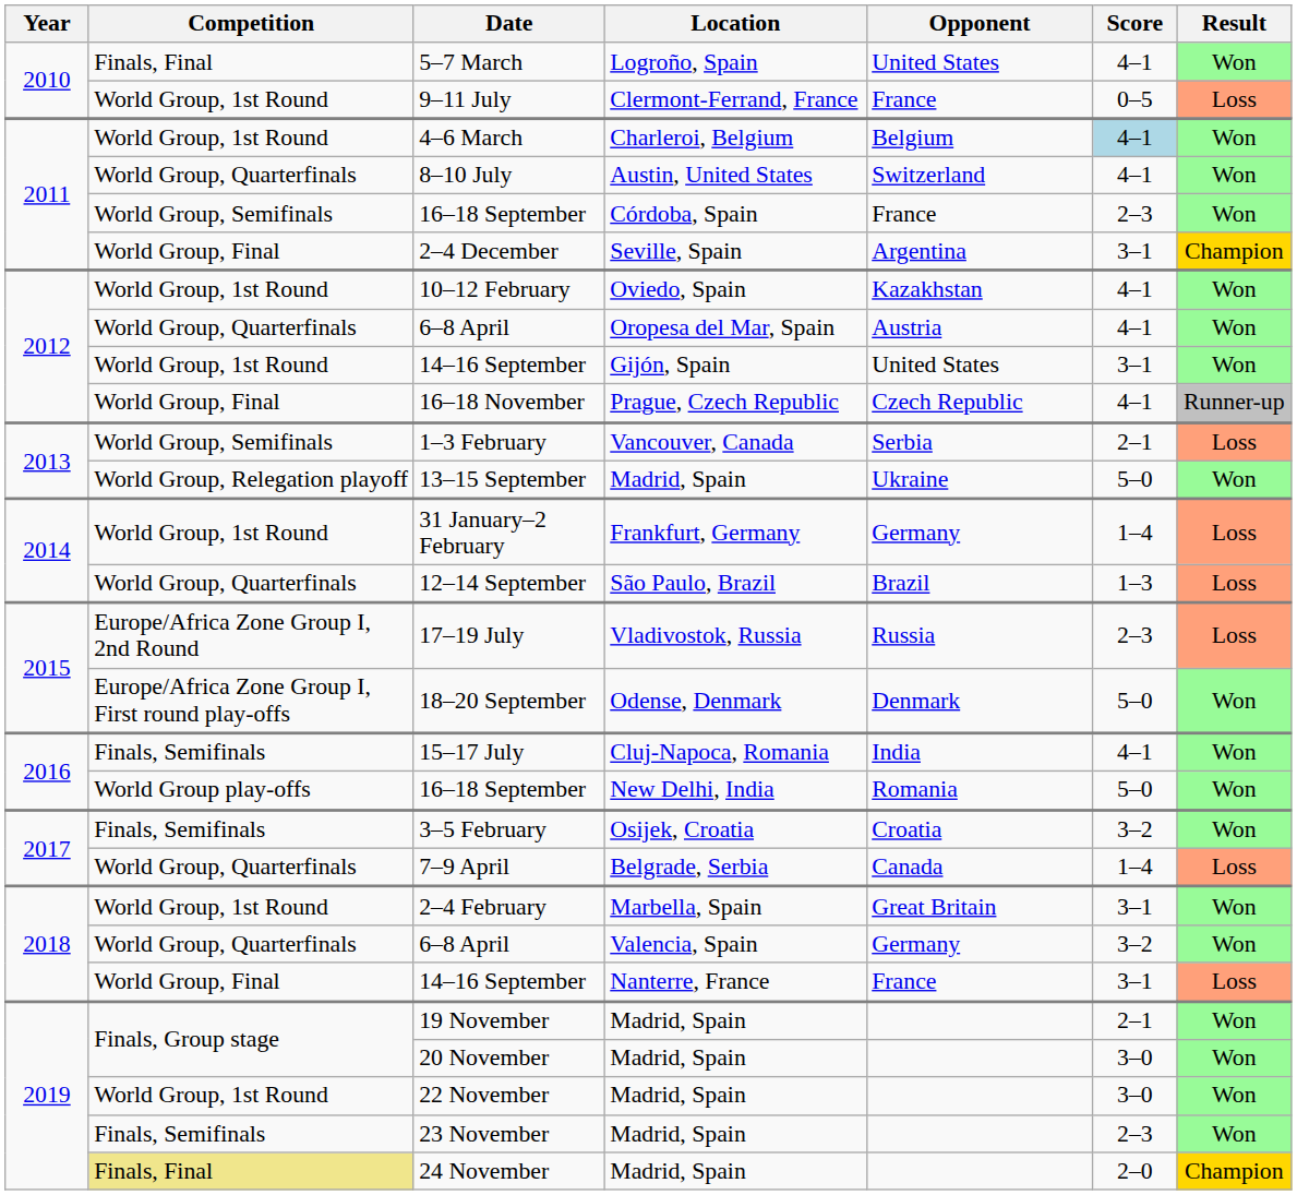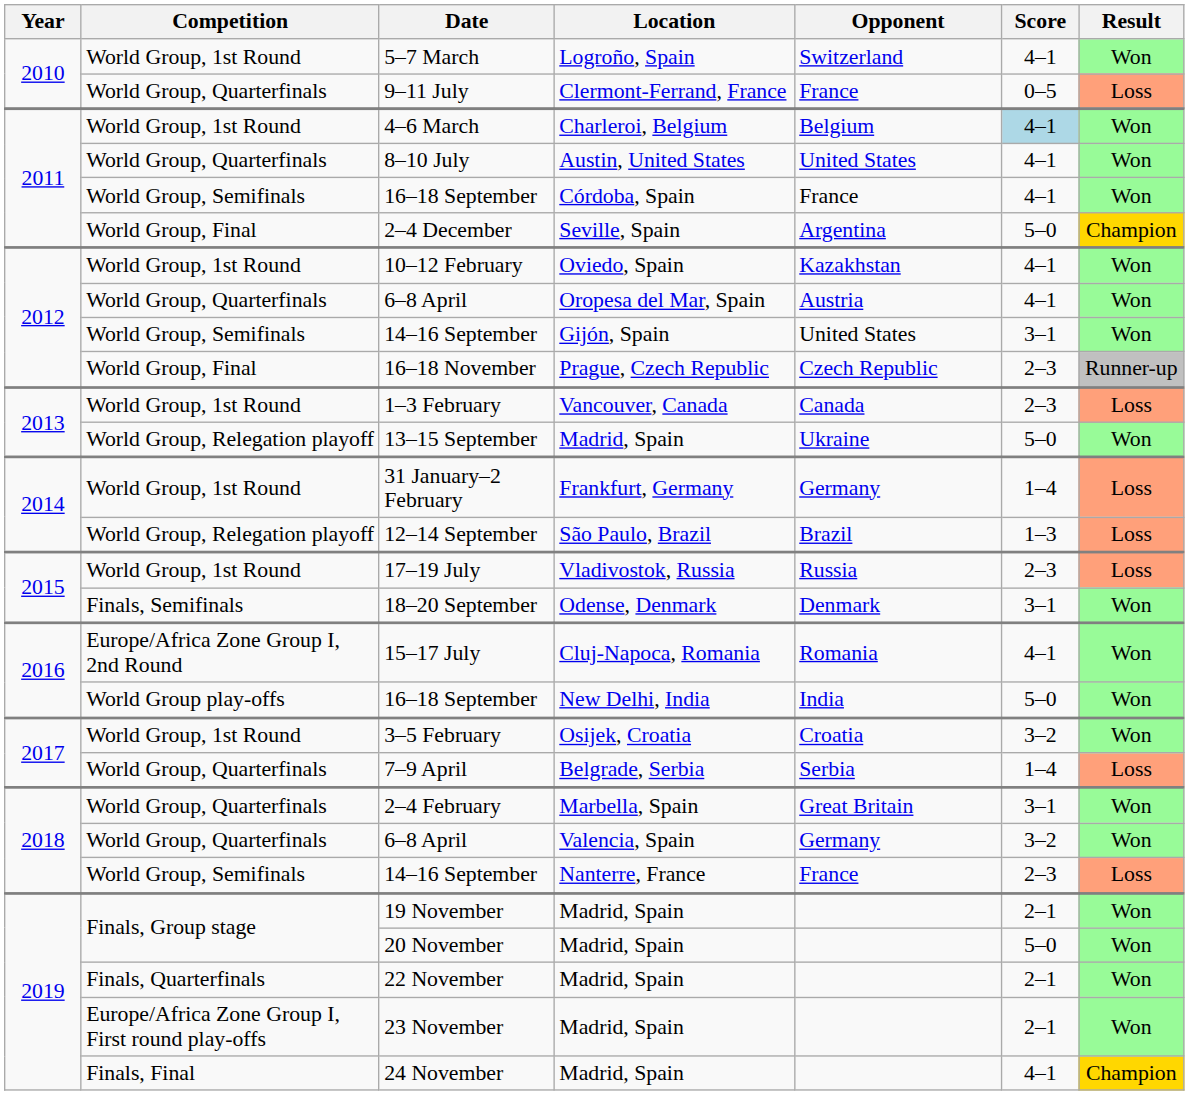5–7 March | Competition: Finals, Final -> World Group, 1st Round
5–7 March | Opponent: United States -> Switzerland
9–11 July | Competition: World Group, 1st Round -> World Group, Quarterfinals
8–10 July | Opponent: Switzerland -> United States
16–18 September / Córdoba, Spain | Score: 2–3 -> 4–1
2–4 December | Score: 3–1 -> 5–0
14–16 September / Gijón, Spain | Competition: World Group, 1st Round -> World Group, Semifinals
16–18 November | Score: 4–1 -> 2–3
1–3 February | Competition: World Group, Semifinals -> World Group, 1st Round
1–3 February | Opponent: Serbia -> Canada
1–3 February | Score: 2–1 -> 2–3
12–14 September | Competition: World Group, Quarterfinals -> World Group, Relegation playoff
17–19 July | Competition: Europe/Africa Zone Group I, 2nd Round -> World Group, 1st Round
18–20 September | Competition: Europe/Africa Zone Group I, First round play-offs -> Finals, Semifinals
18–20 September | Score: 5–0 -> 3–1
15–17 July | Competition: Finals, Semifinals -> Europe/Africa Zone Group I, 2nd Round
15–17 July | Opponent: India -> Romania
16–18 September / New Delhi, India | Opponent: Romania -> India
3–5 February | Competition: Finals, Semifinals -> World Group, 1st Round
7–9 April | Opponent: Canada -> Serbia
2–4 February | Competition: World Group, 1st Round -> World Group, Quarterfinals
14–16 September / Nanterre, France | Competition: World Group, Final -> World Group, Semifinals
14–16 September / Nanterre, France | Score: 3–1 -> 2–3
20 November | Score: 3–0 -> 5–0
22 November | Competition: World Group, 1st Round -> Finals, Quarterfinals
22 November | Score: 3–0 -> 2–1
23 November | Competition: Finals, Semifinals -> Europe/Africa Zone Group I, First round play-offs
23 November | Score: 2–3 -> 2–1
24 November | Competition: khaki background -> no background
24 November | Score: 2–0 -> 4–1
